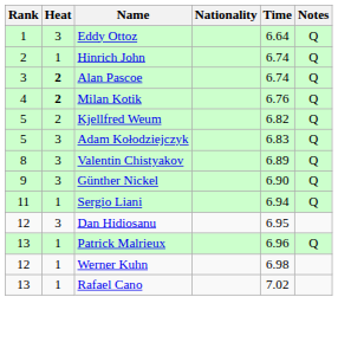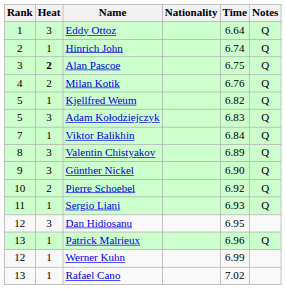Alan Pascoe | Time: 6.74 -> 6.75
Milan Kotik | Heat: bold -> normal
Kjellfred Weum | Heat: 2 -> 1
+ row: 7 | 1 | Viktor Balikhin | 6.84 | Q
+ row: 10 | 2 | Pierre Schoebel | 6.92 | Q
Sergio Liani | Time: 6.94 -> 6.93
Werner Kuhn | Time: 6.98 -> 6.99
